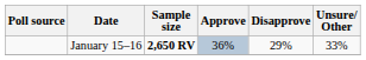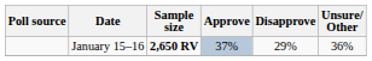January 15–16 | Approve: 36% -> 37%
January 15–16 | Unsure/ Other: 33% -> 36%
